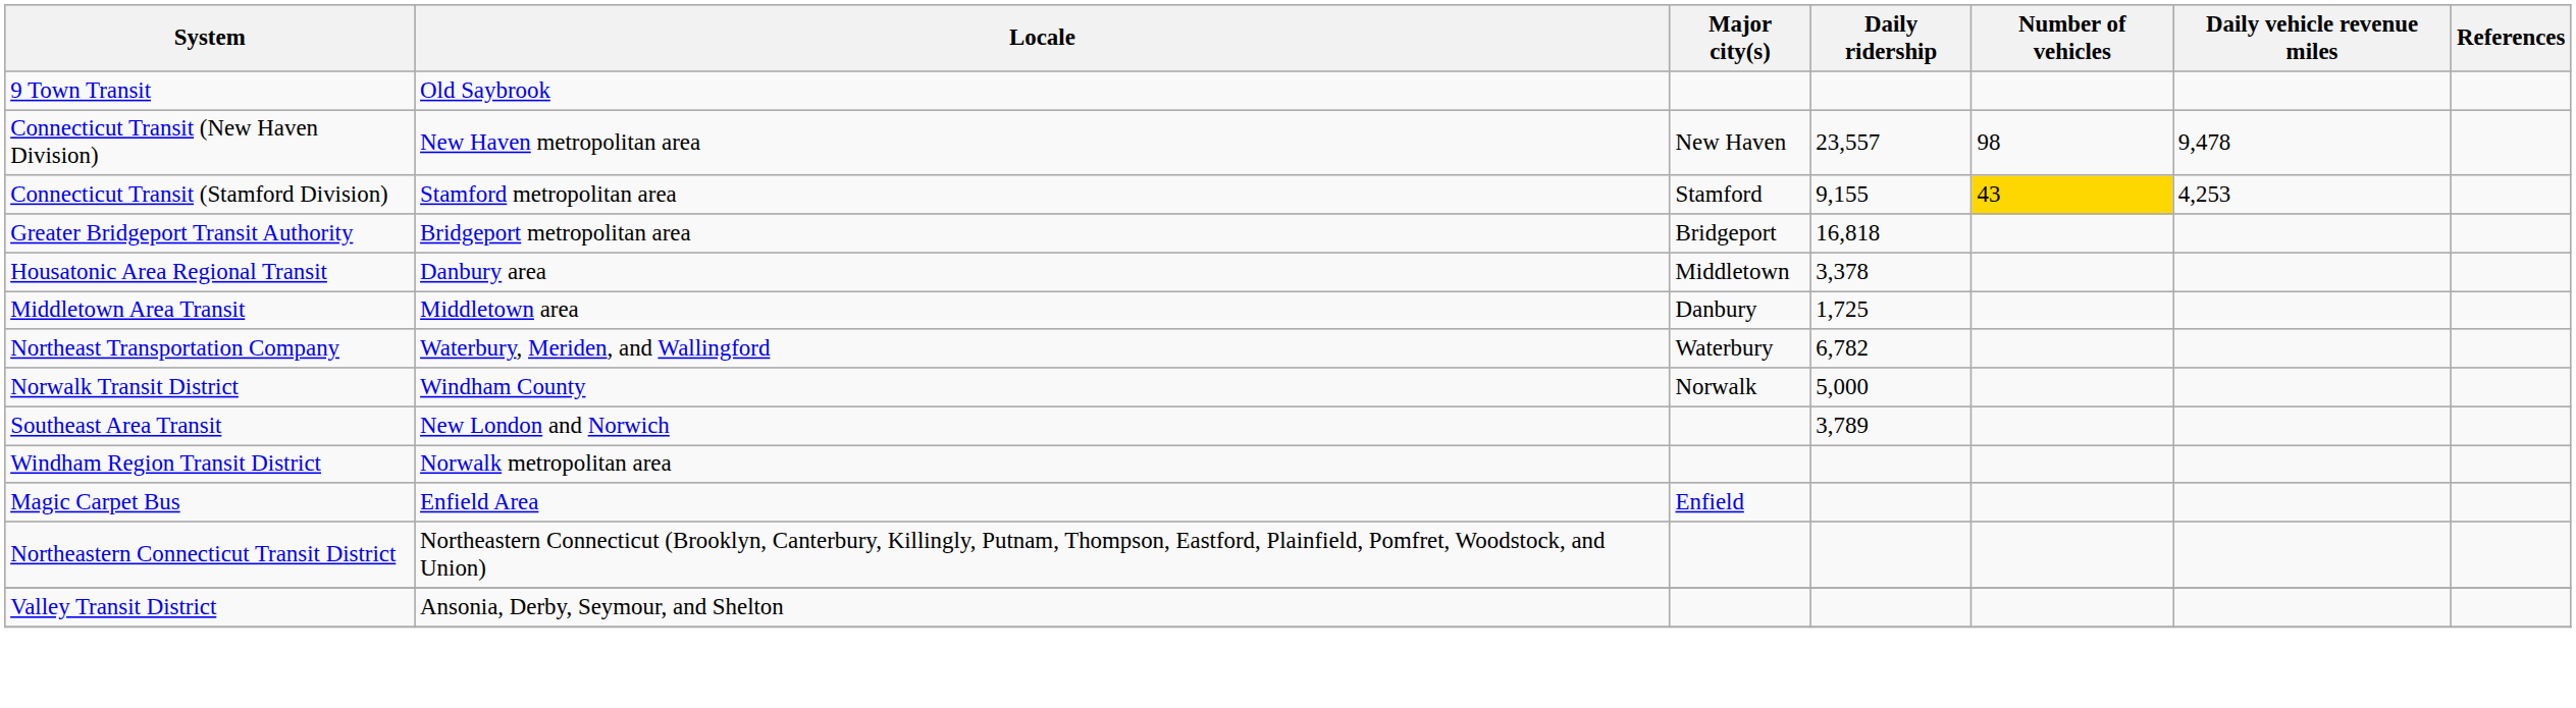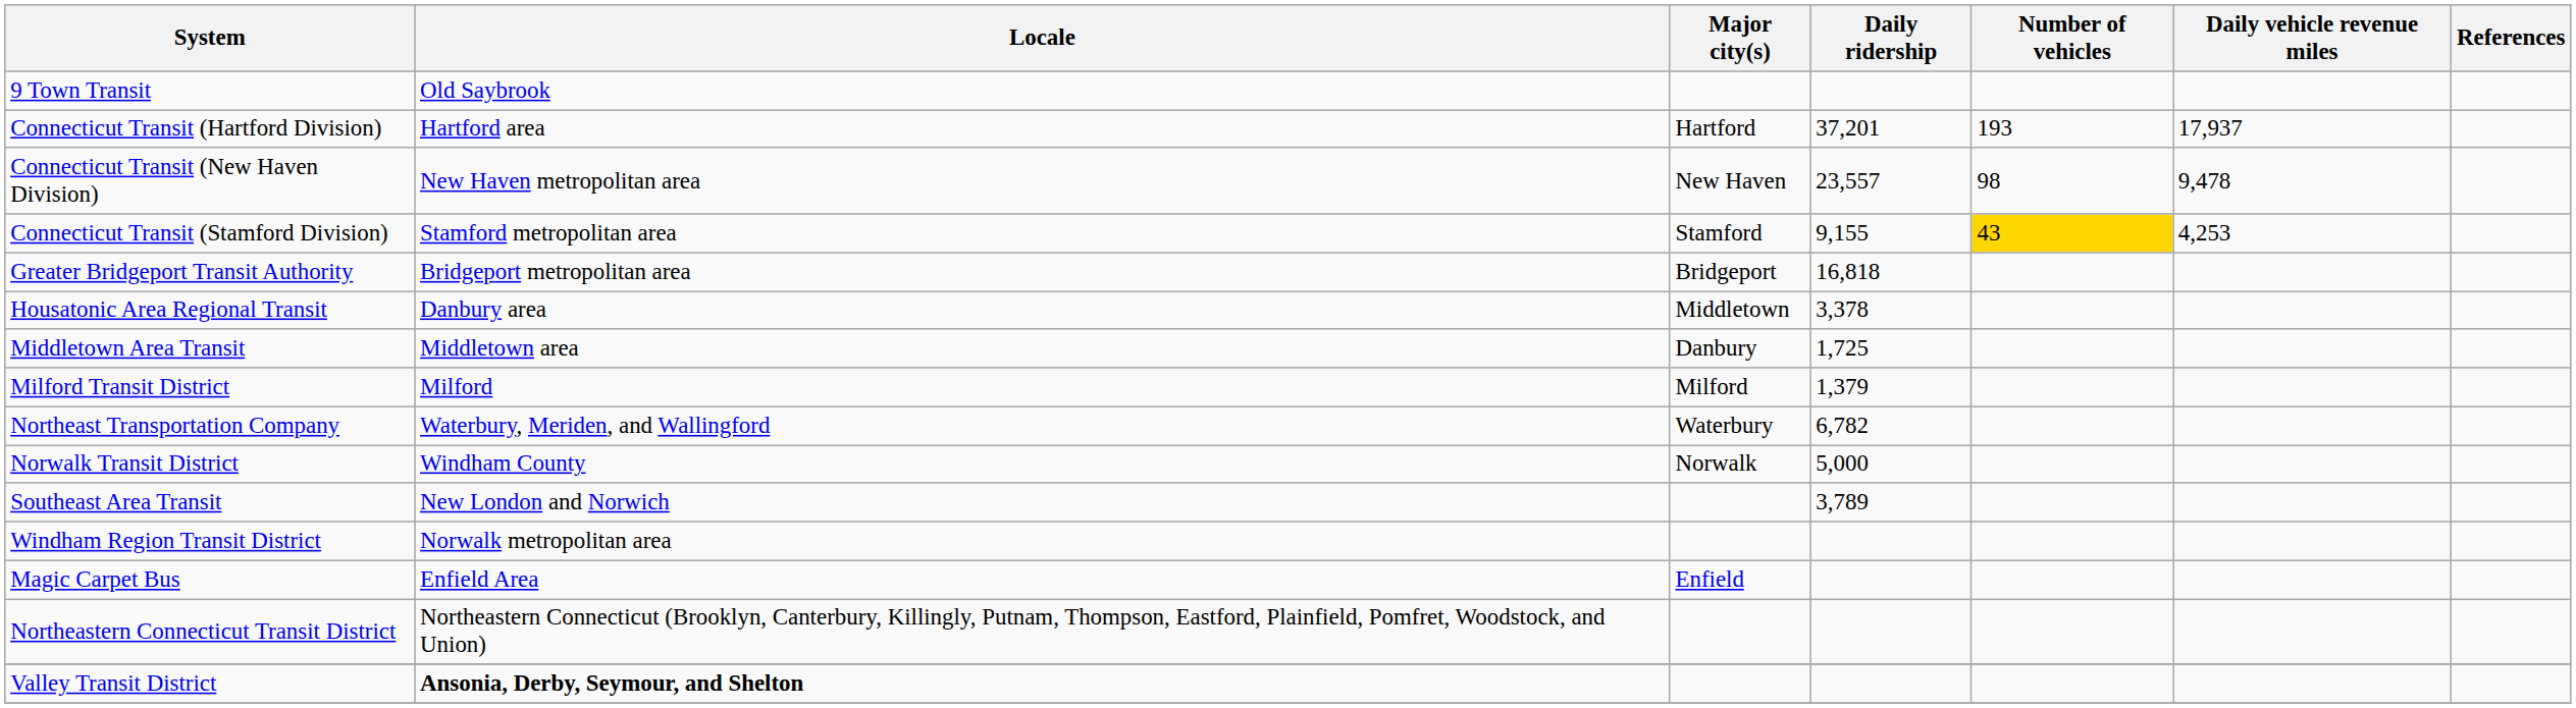+ row: Connecticut Transit (Hartford Division) | Hartford area | Hartford | 37,201 | 193 | 17,937
+ row: Milford Transit District | Milford | Milford | 1,379
Valley Transit District | Locale: normal -> bold
